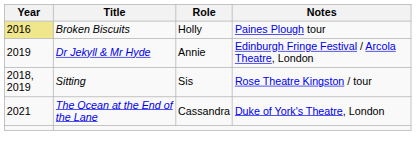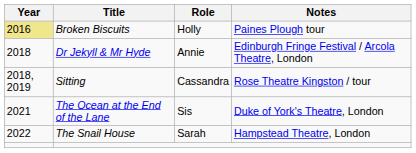Dr Jekyll & Mr Hyde | Year: 2019 -> 2018
Sitting | Role: Sis -> Cassandra
The Ocean at the End of the Lane | Role: Cassandra -> Sis
+ row: 2022 | The Snail House | Sarah | Hampstead Theatre, London
